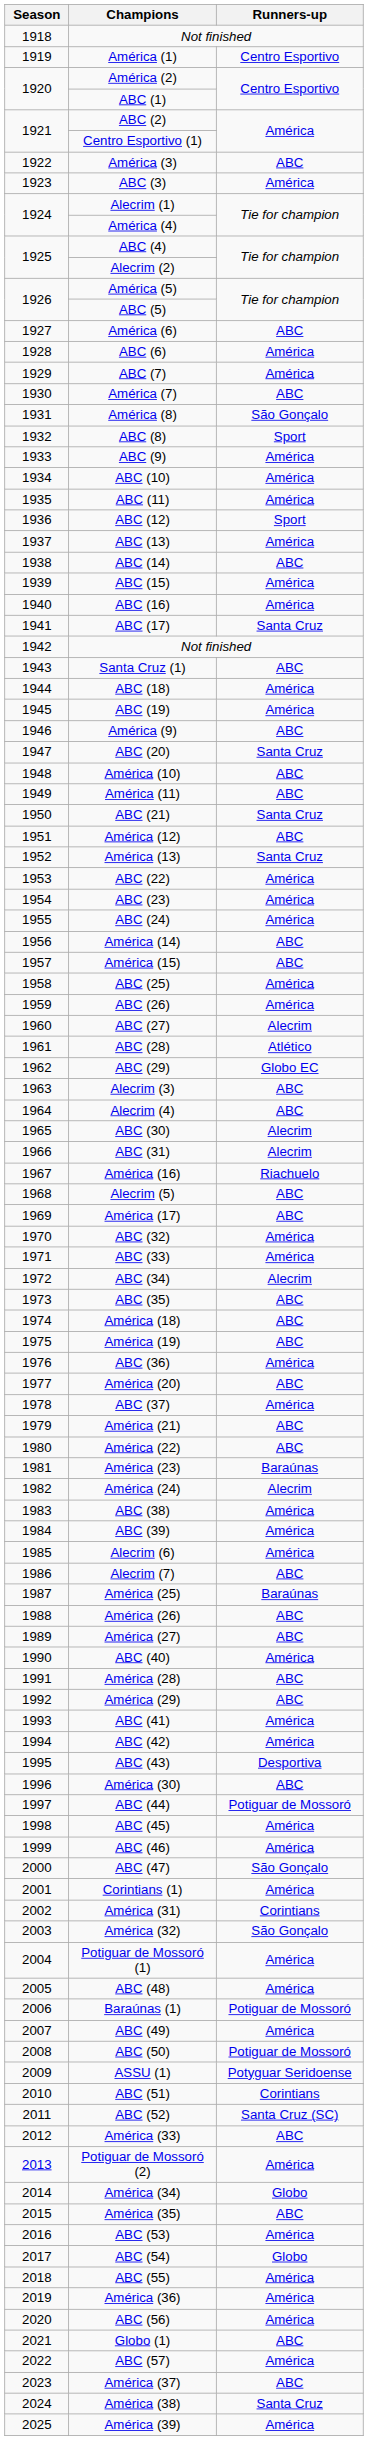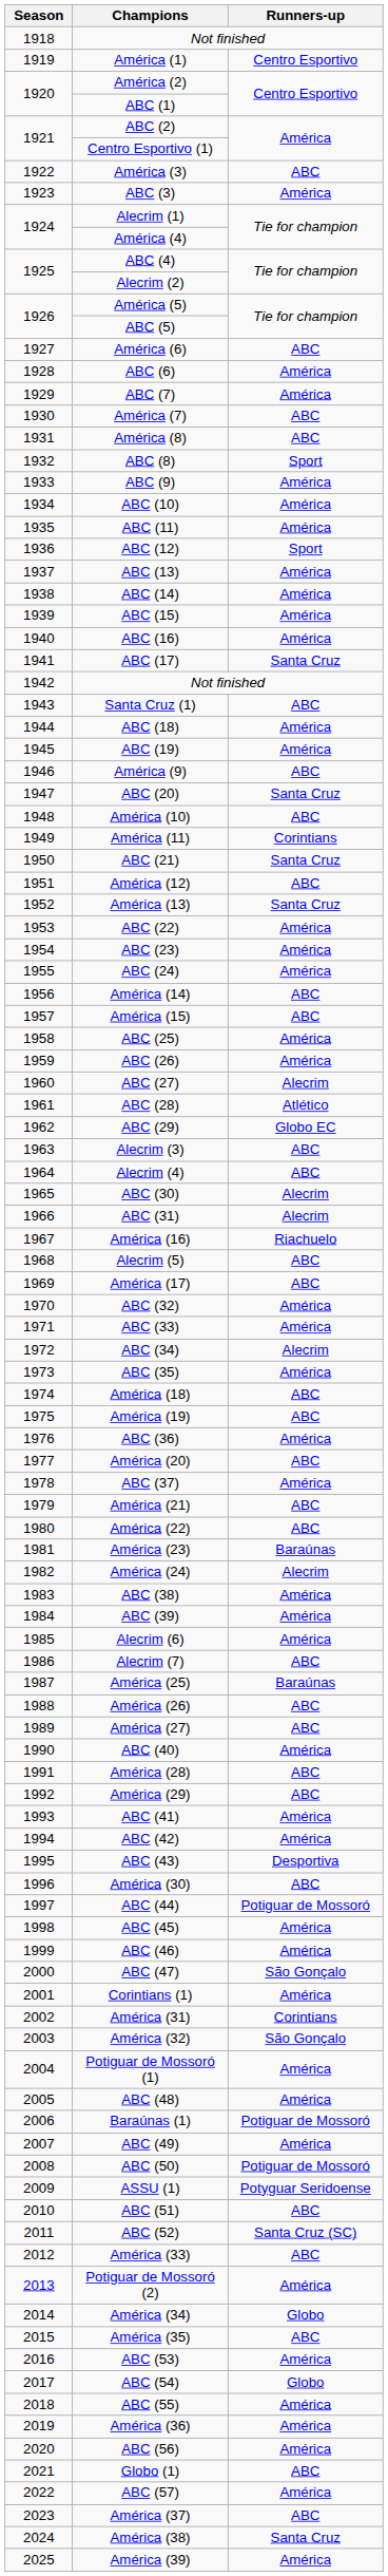América (8) | Runners-up: São Gonçalo -> ABC
ABC (14) | Runners-up: ABC -> América
América (11) | Runners-up: ABC -> Corintians
ABC (35) | Runners-up: ABC -> América
ABC (51) | Runners-up: Corintians -> ABC
